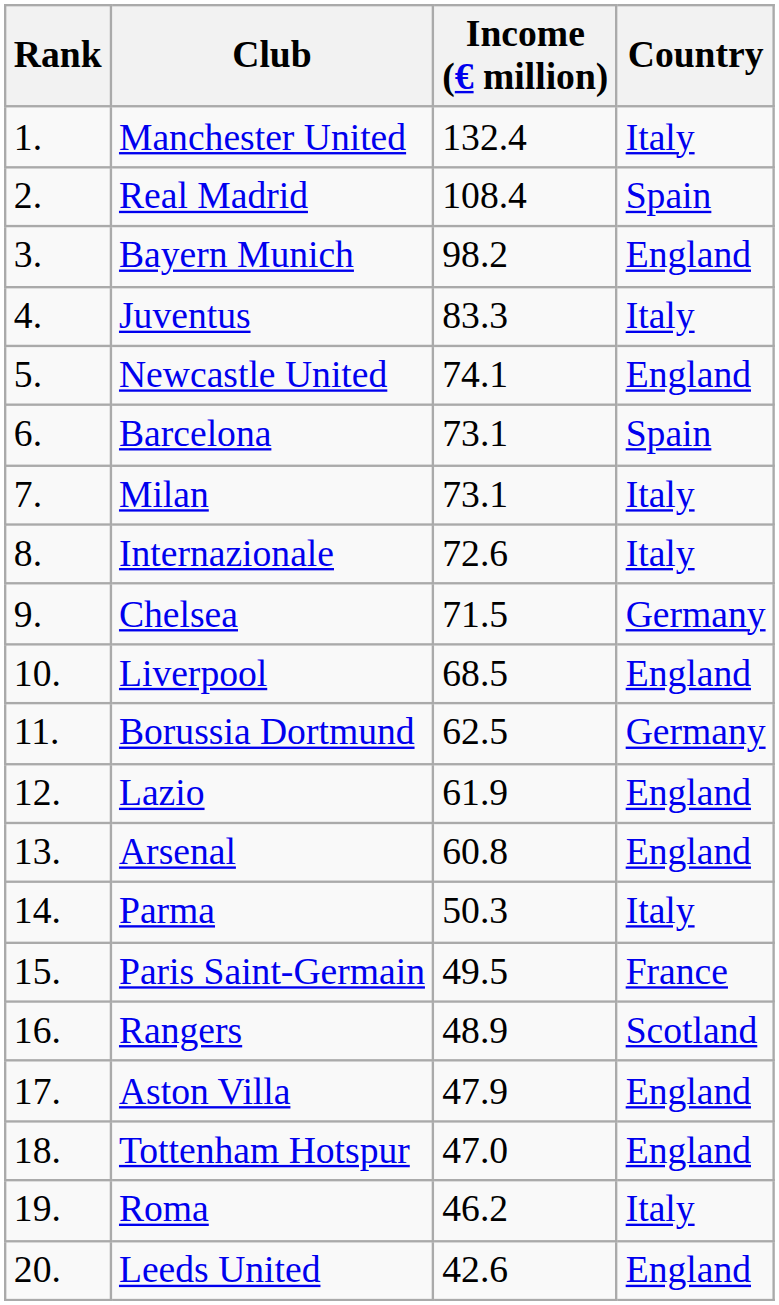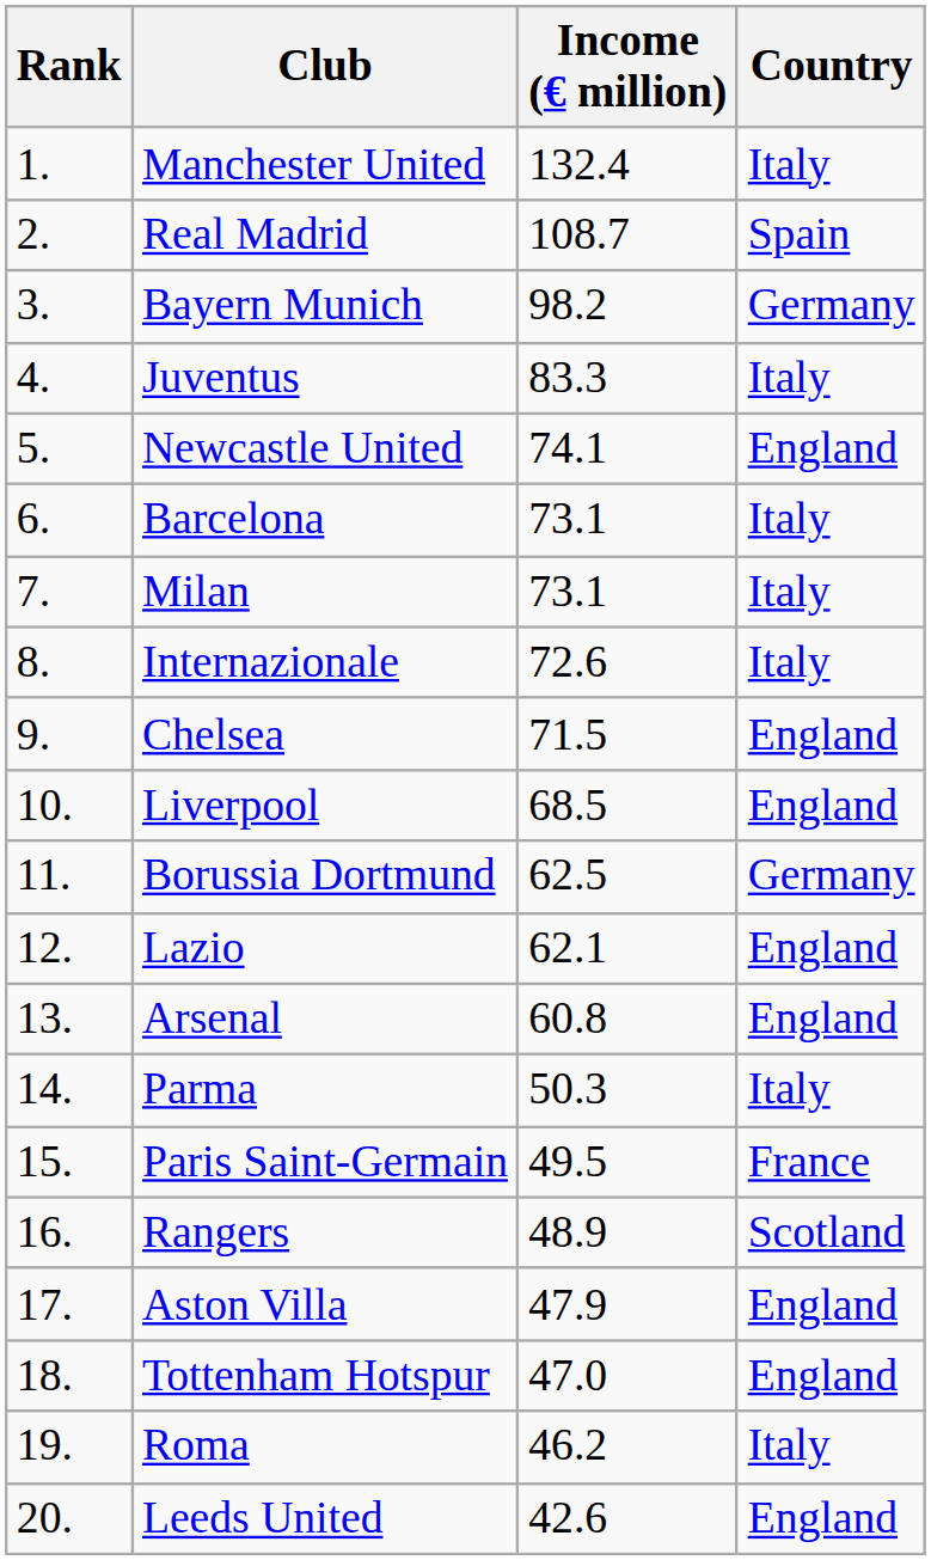Real Madrid | Income (€ million): 108.4 -> 108.7
Bayern Munich | Country: England -> Germany
Barcelona | Country: Spain -> Italy
Chelsea | Country: Germany -> England
Lazio | Income (€ million): 61.9 -> 62.1
